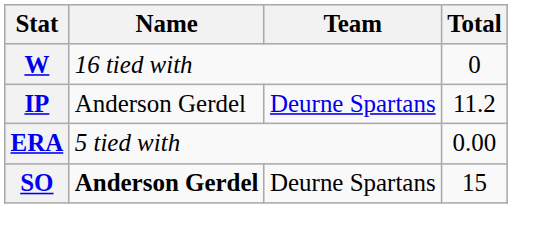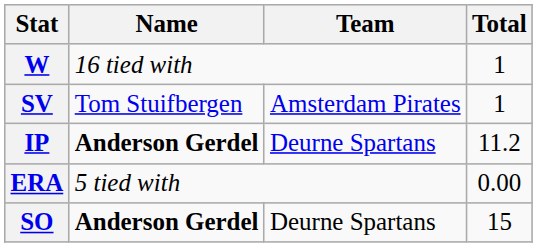W | Total: 0 -> 1
+ row: SV | Tom Stuifbergen | Amsterdam Pirates | 1
IP | Name: normal -> bold
